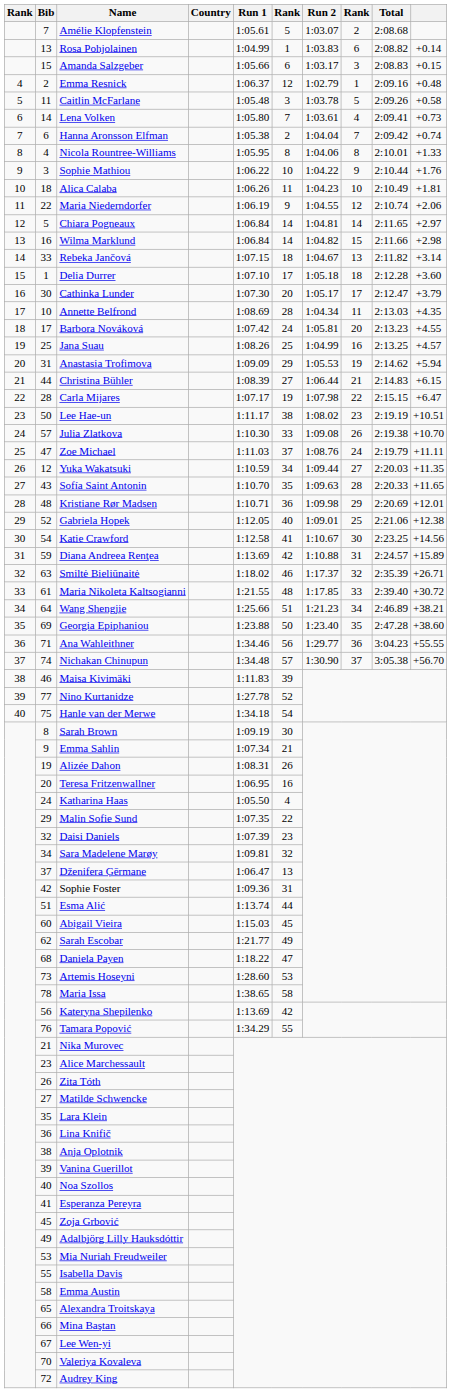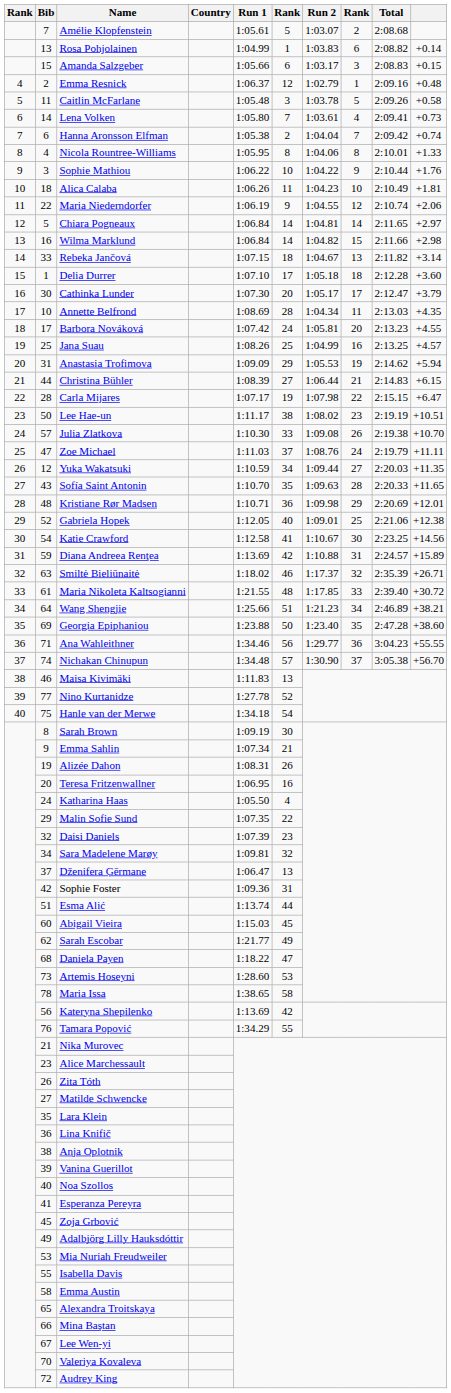Maisa Kivimäki | column 6: 39 -> 13
